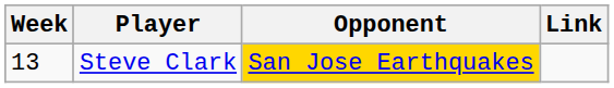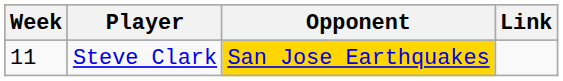Steve Clark | Week: 13 -> 11
